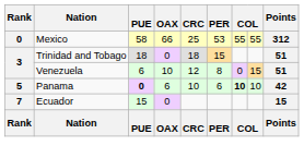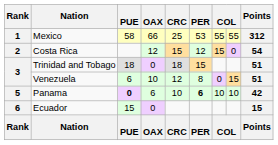Mexico | Rank: 0 -> 1
+ row: 2 | Costa Rica | 12 | 15 | 12 | 15 | 0 | 54
Panama | PER: normal -> bold
Panama | column 7: bold -> normal
Ecuador | Rank: 7 -> 6
